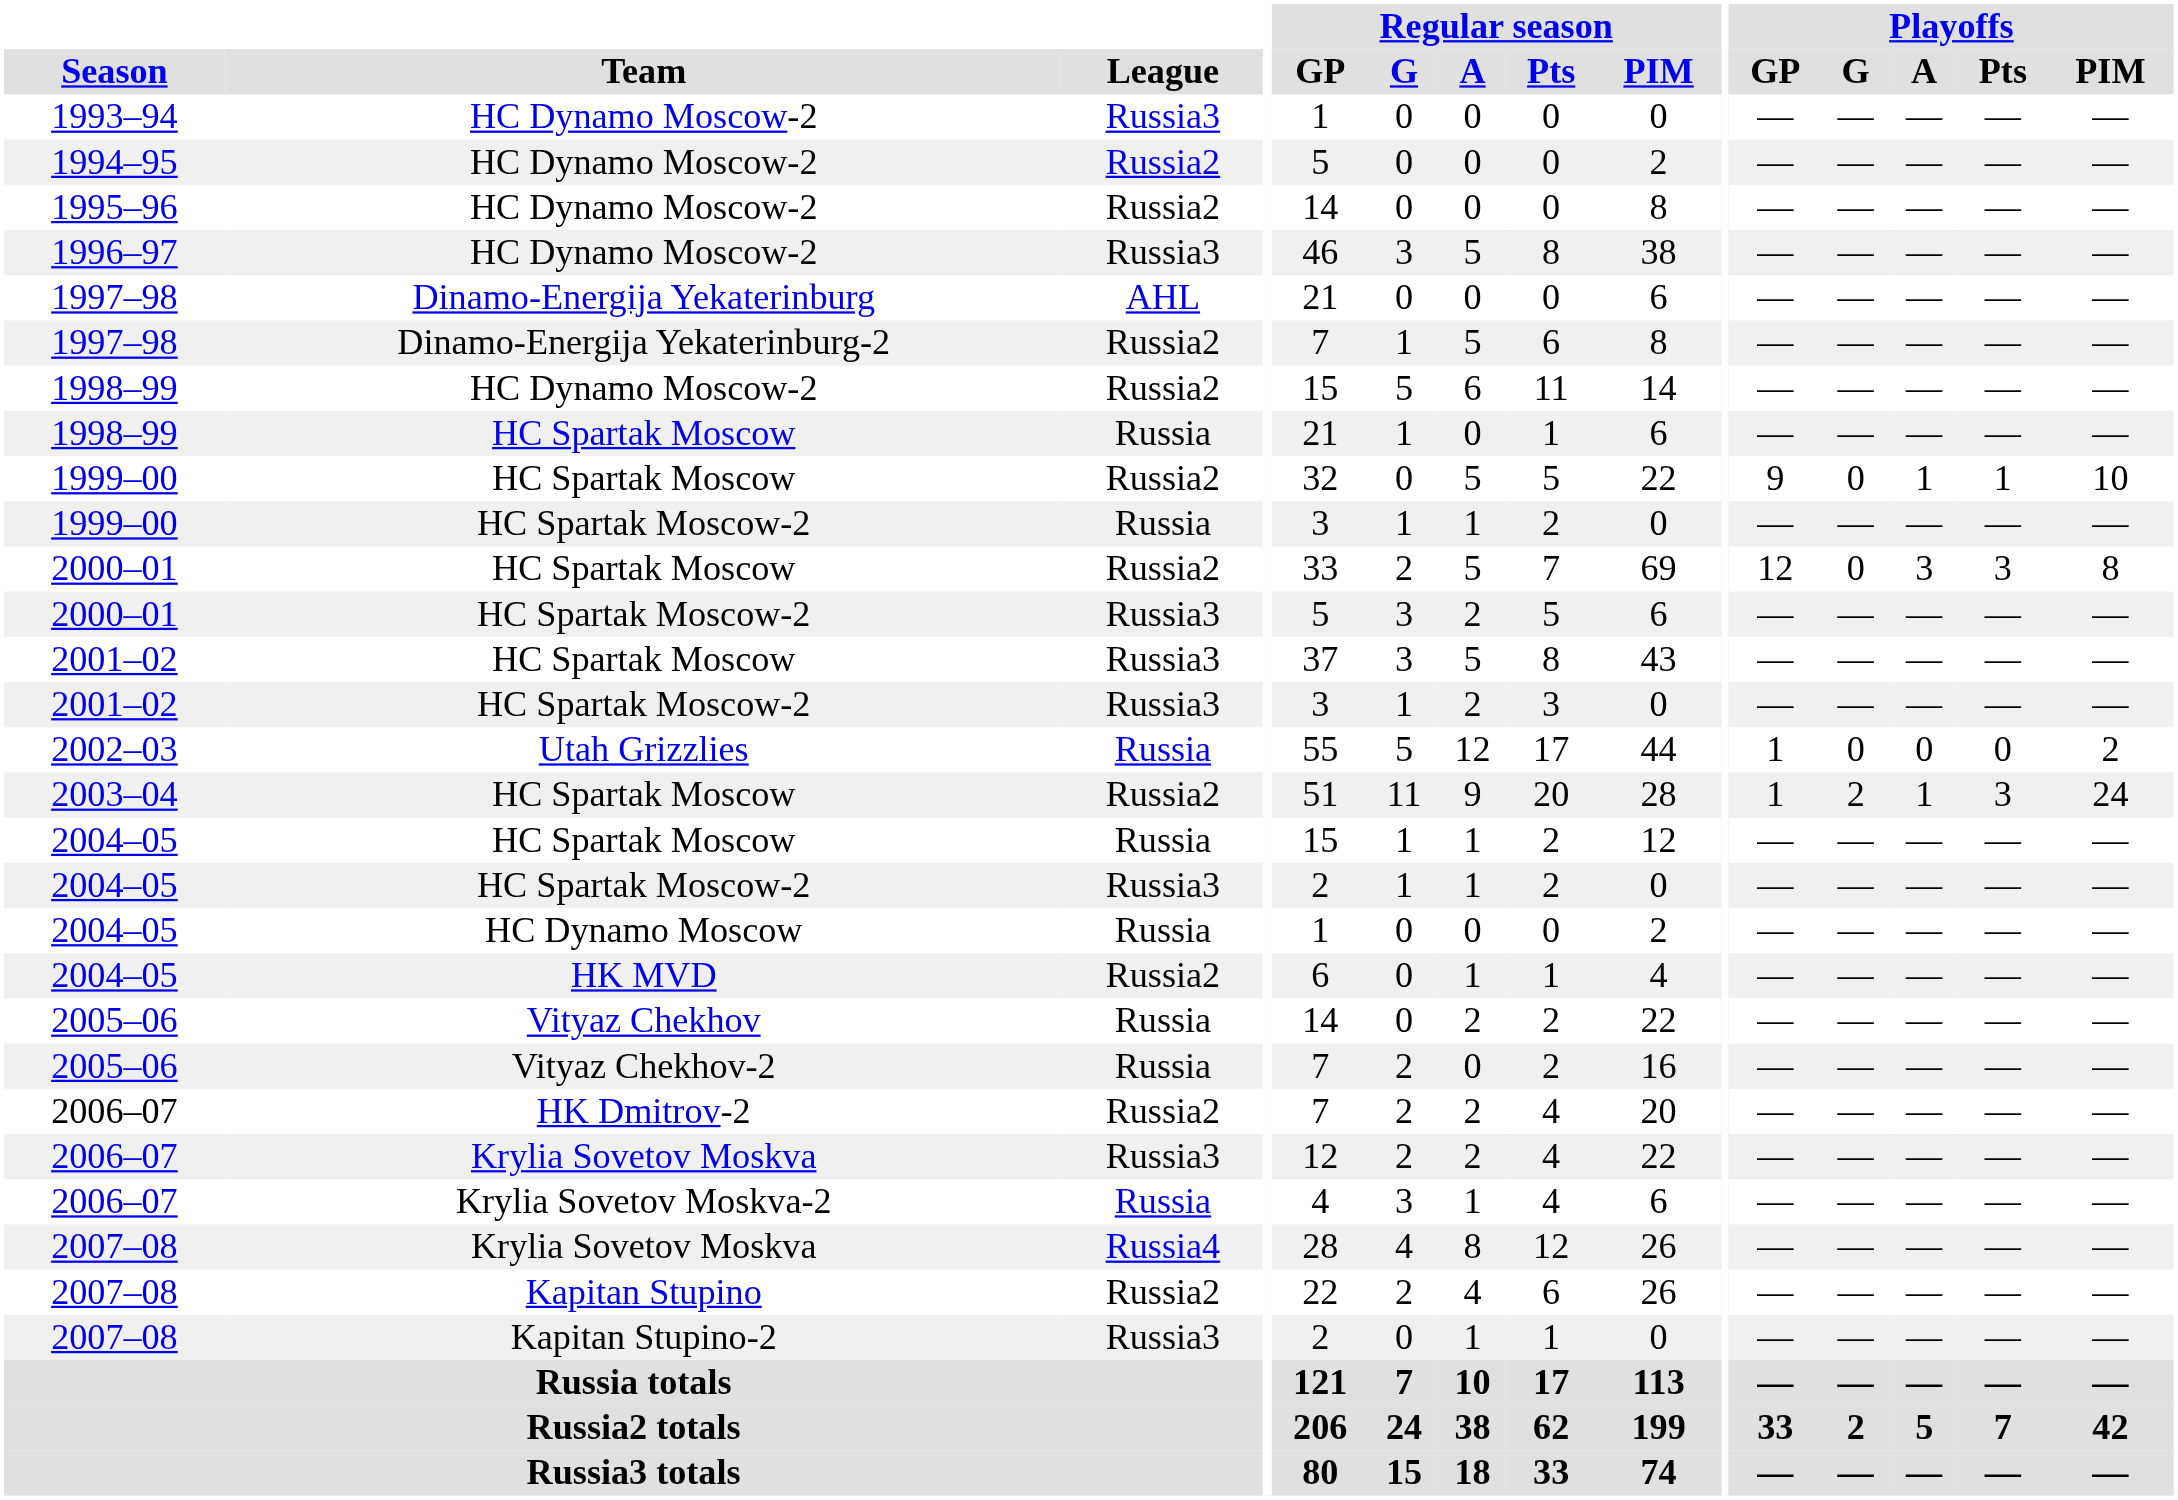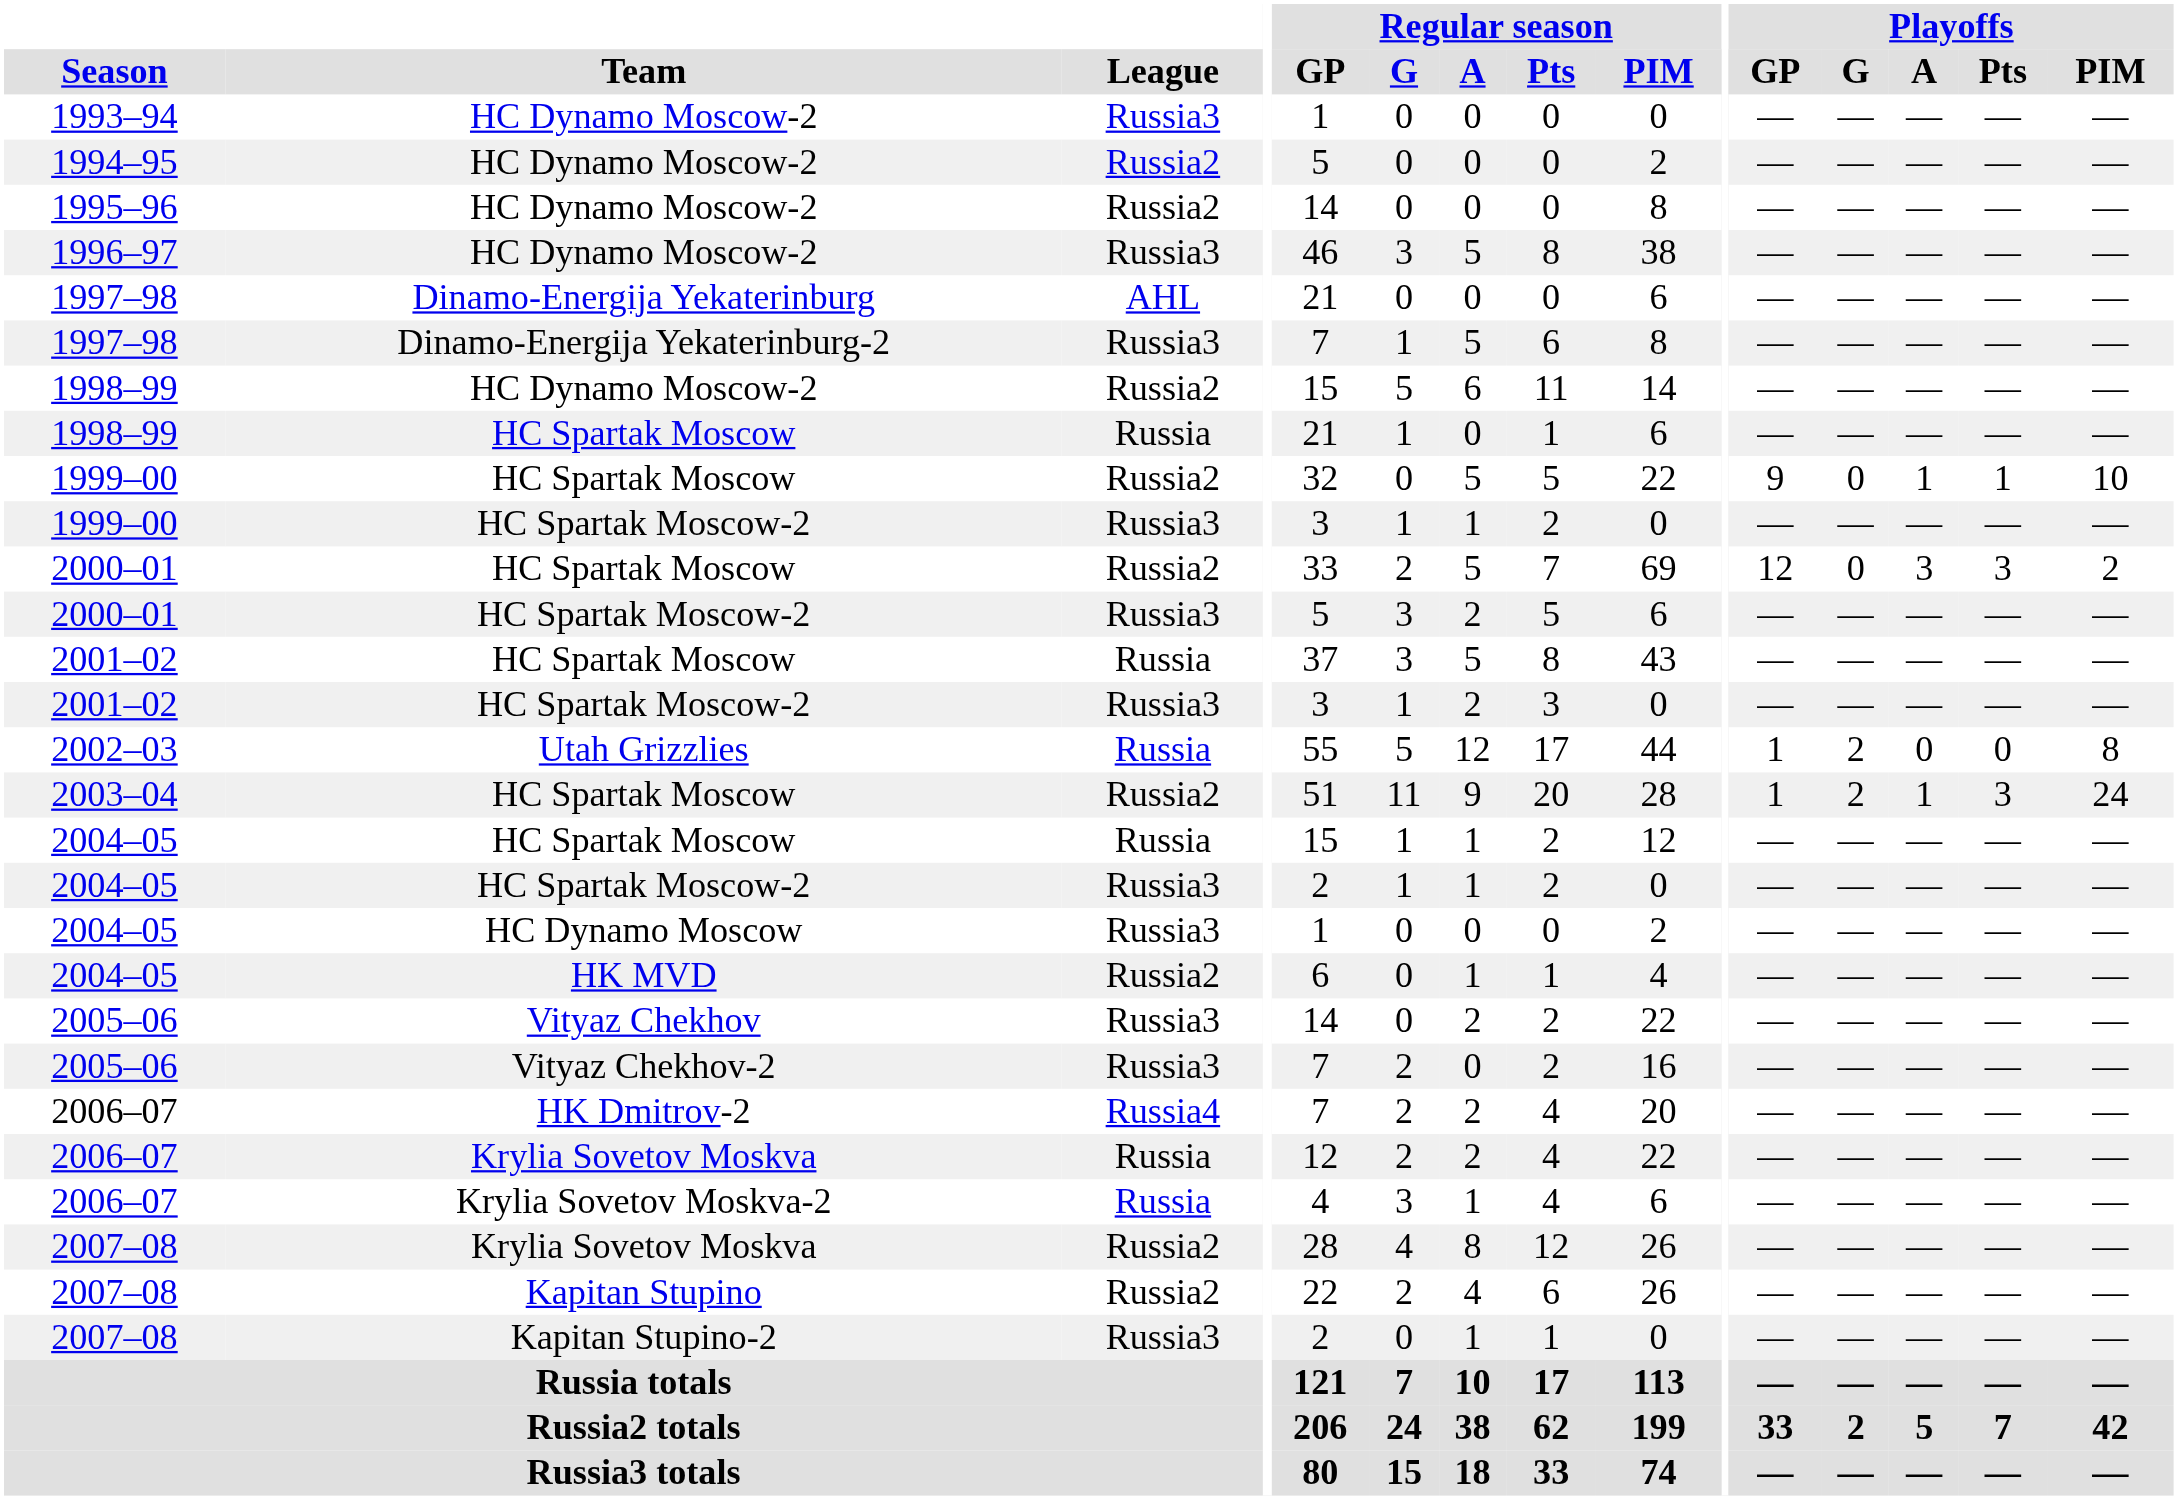1997–98 / Dinamo-Energija Yekaterinburg-2 | League: Russia2 -> Russia3
1999–00 / HC Spartak Moscow-2 | League: Russia -> Russia3
2000–01 / HC Spartak Moscow | Playoffs / PIM: 8 -> 2
2001–02 / HC Spartak Moscow | League: Russia3 -> Russia
2002–03 | Playoffs / G: 0 -> 2
2002–03 | Playoffs / PIM: 2 -> 8
2004–05 / HC Dynamo Moscow | League: Russia -> Russia3
2005–06 / Vityaz Chekhov | League: Russia -> Russia3
2005–06 / Vityaz Chekhov-2 | League: Russia -> Russia3
2006–07 / HK Dmitrov-2 | League: Russia2 -> Russia4
2006–07 / Krylia Sovetov Moskva | League: Russia3 -> Russia
2007–08 / Krylia Sovetov Moskva | League: Russia4 -> Russia2
